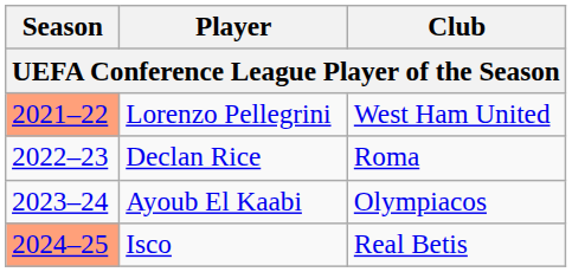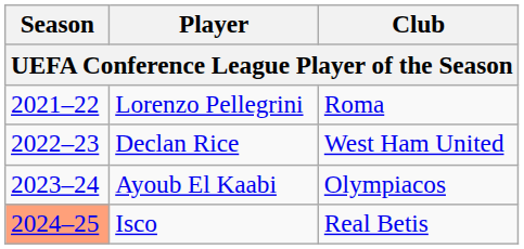Lorenzo Pellegrini | Season: lightsalmon background -> no background
Lorenzo Pellegrini | Club: West Ham United -> Roma
Declan Rice | Club: Roma -> West Ham United
